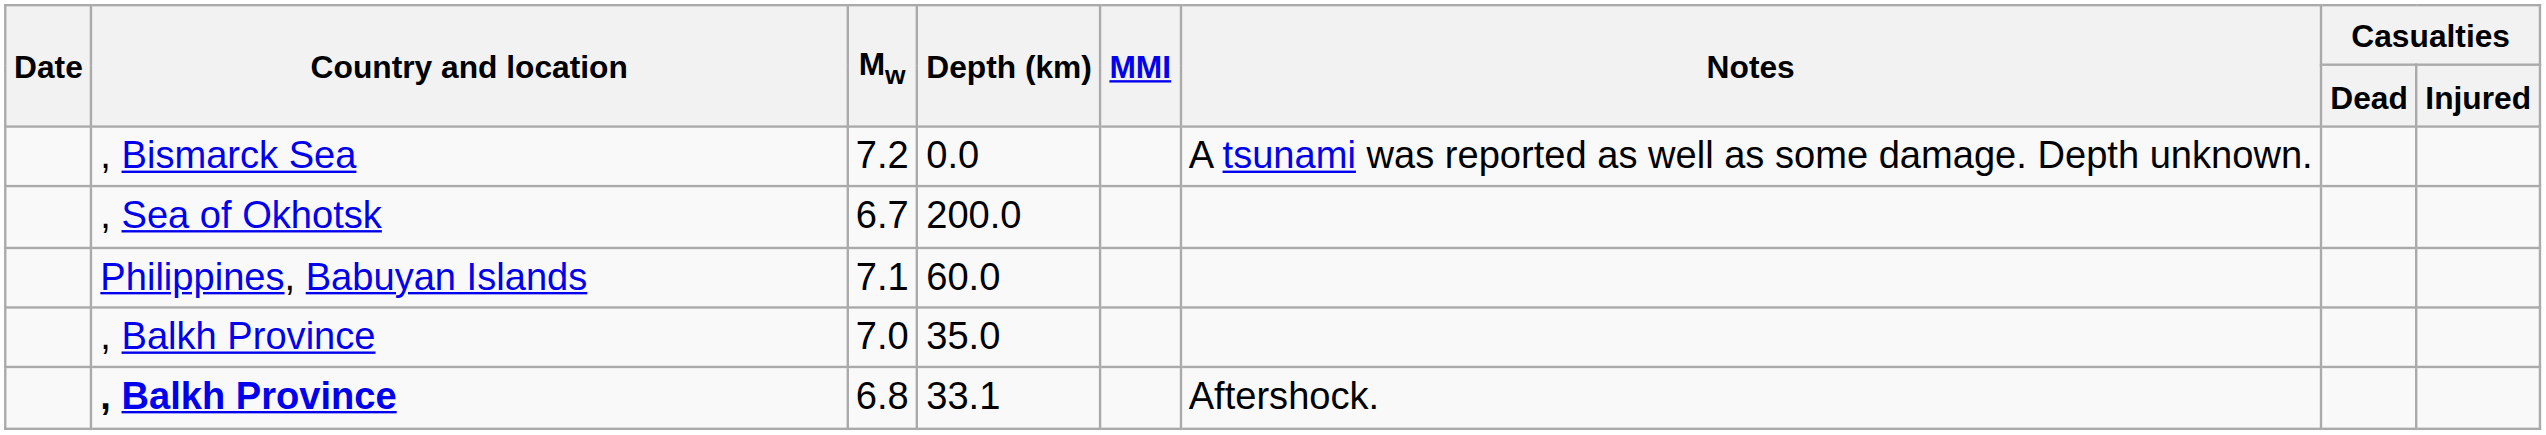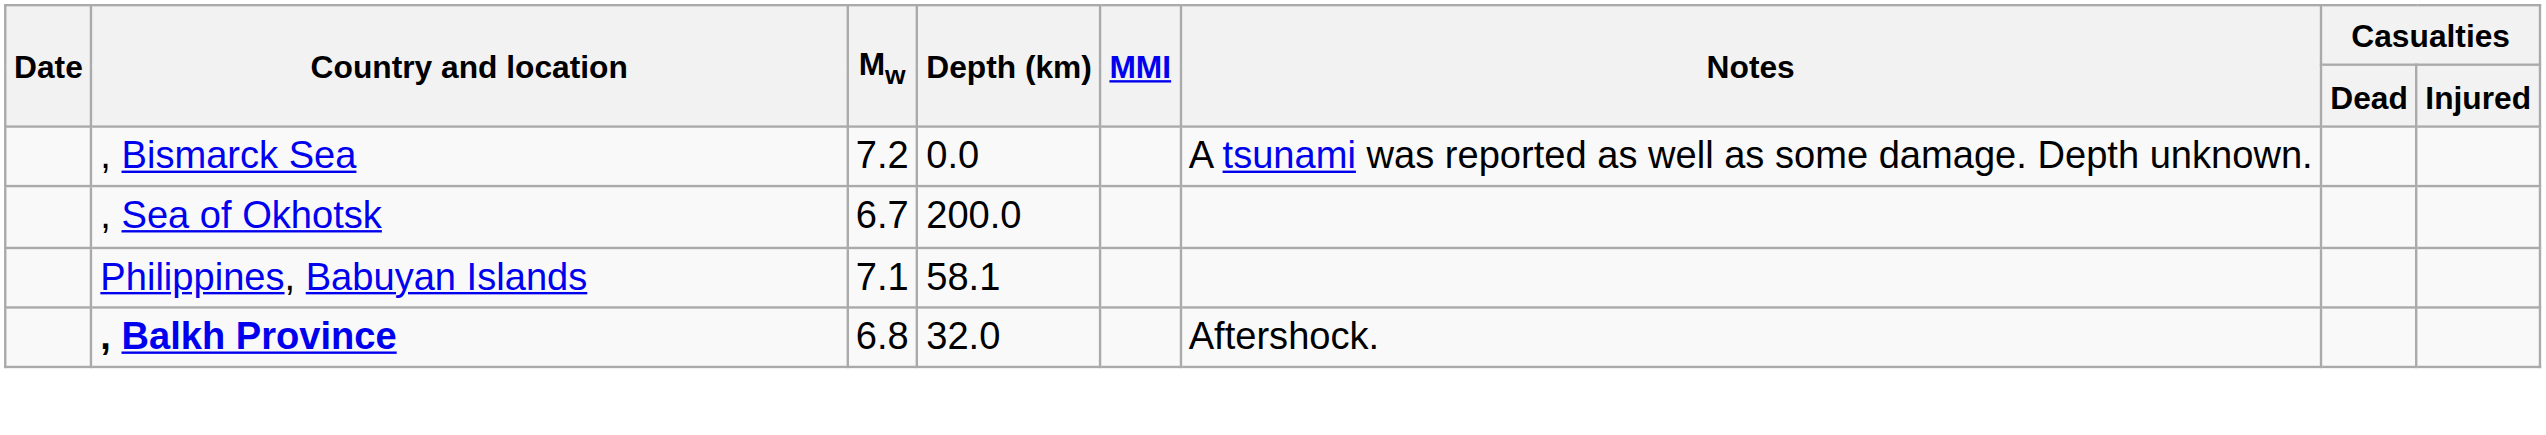7.1 | Depth (km): 60.0 -> 58.1
- row: , Balkh Province | 7.0 | 35.0
6.8 | Depth (km): 33.1 -> 32.0
